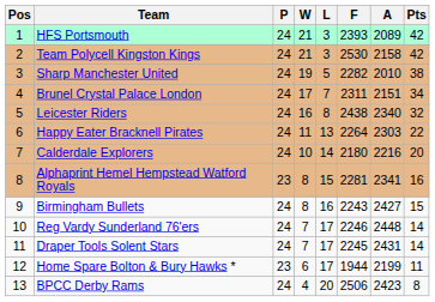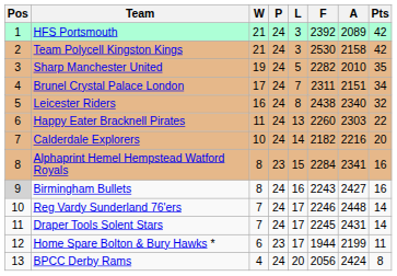columns swapped: P <-> W
HFS Portsmouth | F: 2393 -> 2392
Sharp Manchester United | Pts: 38 -> 35
Happy Eater Bracknell Pirates | F: 2264 -> 2260
Calderdale Explorers | F: 2180 -> 2182
Alphaprint Hemel Hempstead Watford Royals | F: 2281 -> 2284
Birmingham Bullets | Pos: no background -> lightgrey background
Birmingham Bullets | Pts: 15 -> 16
BPCC Derby Rams | F: 2506 -> 2056
BPCC Derby Rams | A: 2423 -> 2424
